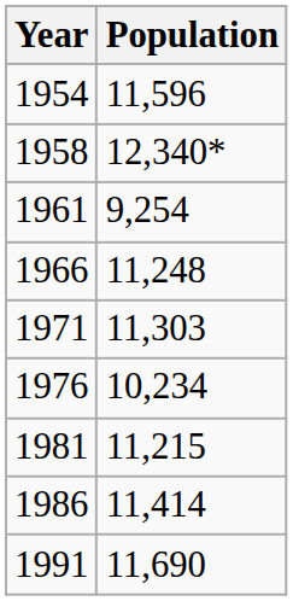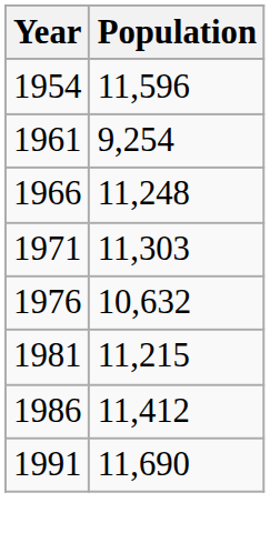- row: 1958 | 12,340*
1976 | Population: 10,234 -> 10,632
1986 | Population: 11,414 -> 11,412
